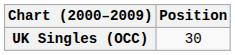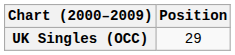UK Singles (OCC) | Position: 30 -> 29
